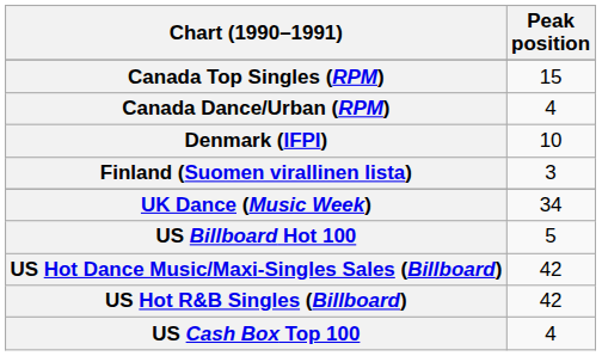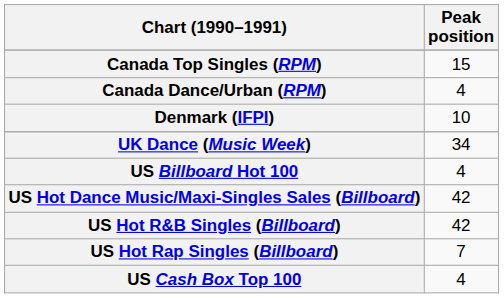- row: Finland (Suomen virallinen lista) | 3
US Billboard Hot 100 | Peak position: 5 -> 4
+ row: US Hot Rap Singles (Billboard) | 7
